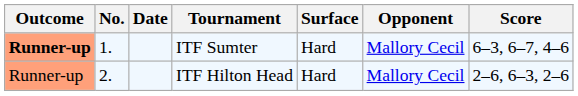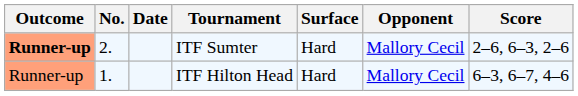ITF Sumter | No.: 1. -> 2.
ITF Sumter | Score: 6–3, 6–7, 4–6 -> 2–6, 6–3, 2–6
ITF Hilton Head | No.: 2. -> 1.
ITF Hilton Head | Score: 2–6, 6–3, 2–6 -> 6–3, 6–7, 4–6
